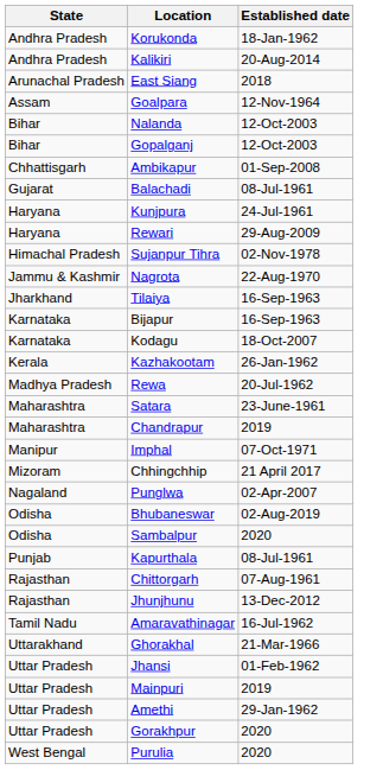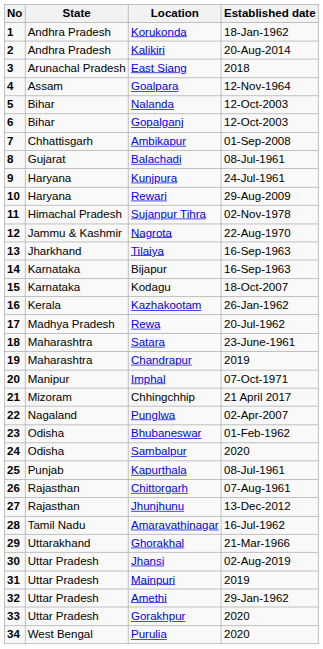+ column: No | 1 | 2 | 3 | 4 | 5 | 6 | 7 | 8 | 9 | 10 | 11 | 12 | 13 | 14 | 15 | 16 | 17 | 18 | 19 | 20 | 21 | 22 | 23 | 24 | 25 | 26 | 27 | 28 | 29 | 30 | 31 | 32 | 33 | 34
Bhubaneswar | Established date: 02-Aug-2019 -> 01-Feb-1962
Jhansi | Established date: 01-Feb-1962 -> 02-Aug-2019
